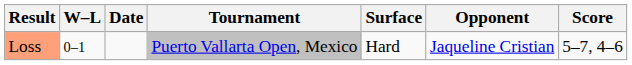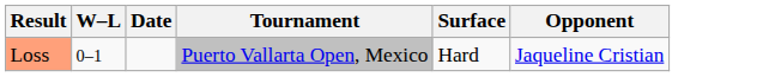- column: Score | 5–7, 4–6
